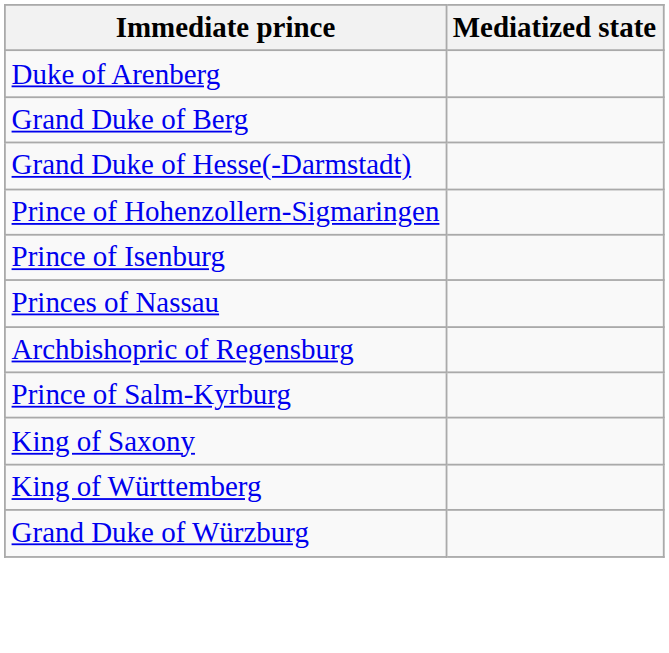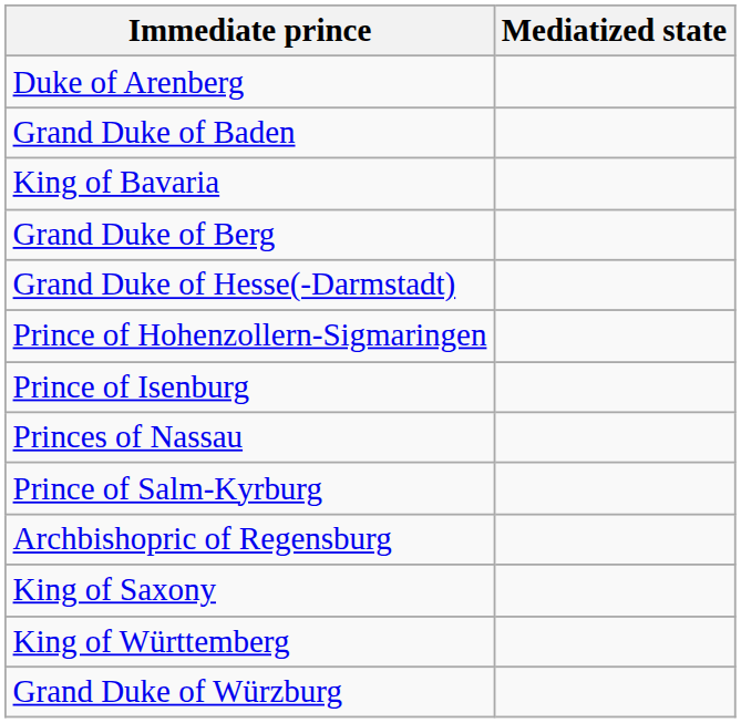+ row: Grand Duke of Baden
+ row: King of Bavaria
rows swapped: Archbishopric of Regensburg <-> Prince of Salm-Kyrburg
